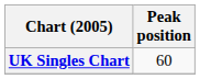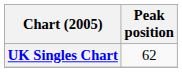UK Singles Chart | Peak position: 60 -> 62
